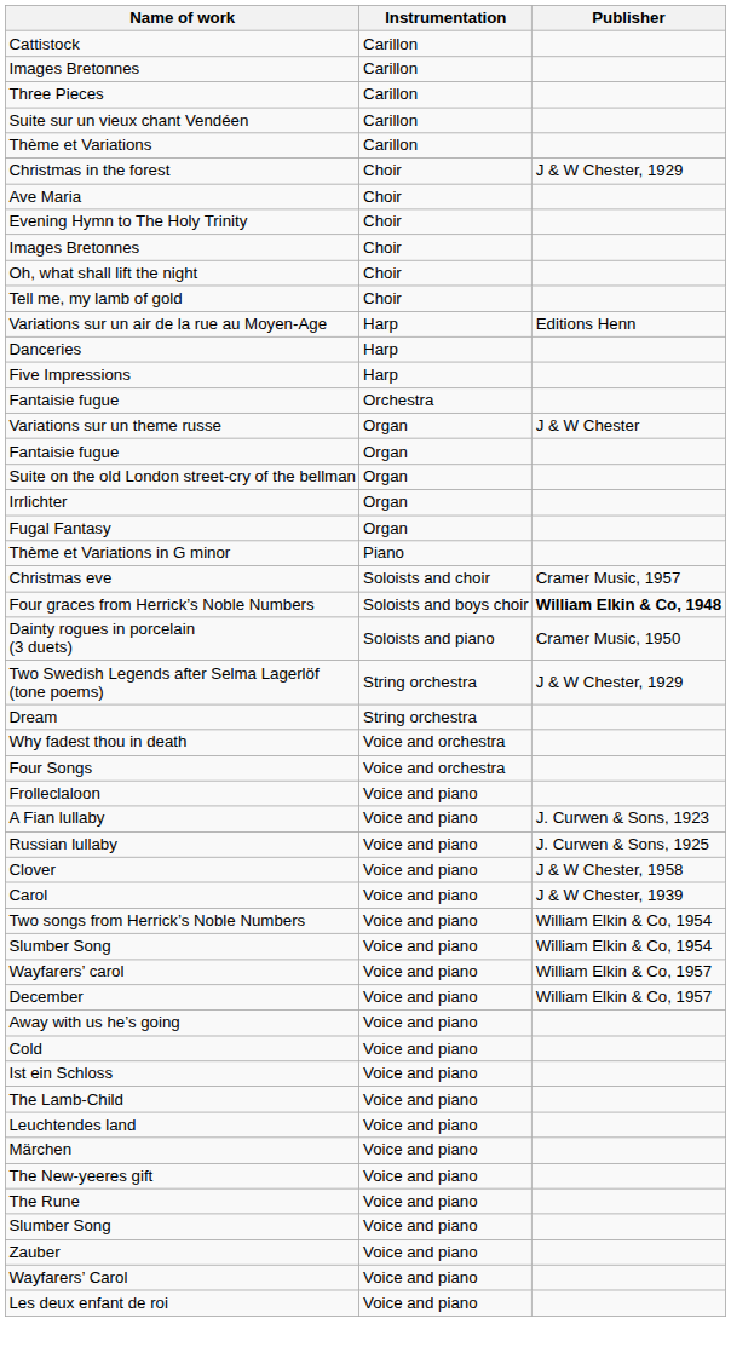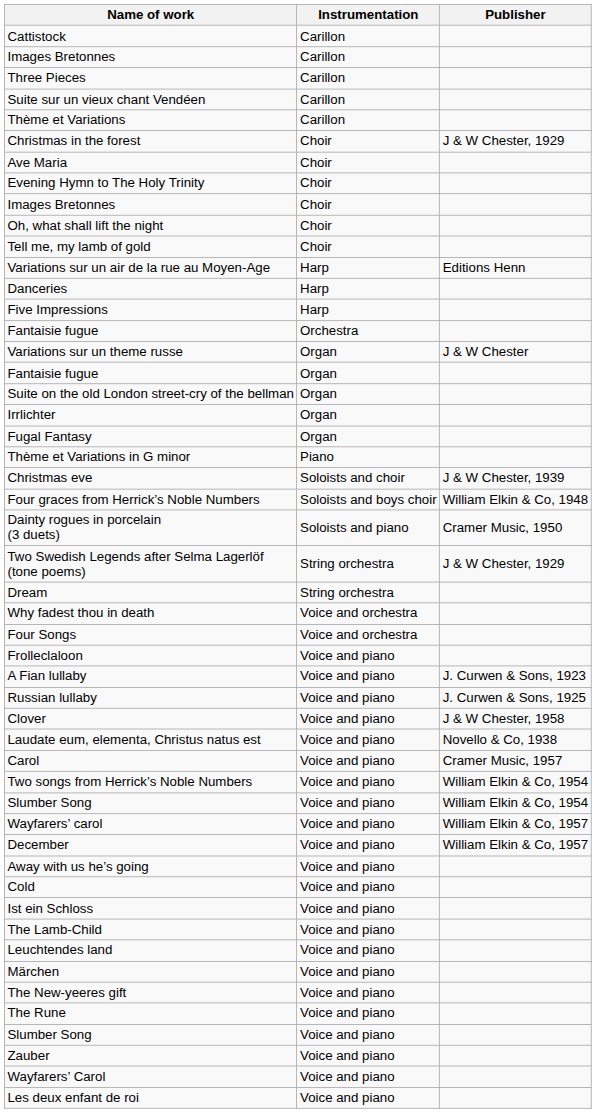Christmas eve | Publisher: Cramer Music, 1957 -> J & W Chester, 1939
Four graces from Herrick’s Noble Numbers | Publisher: bold -> normal
+ row: Laudate eum, elementa, Christus natus est | Voice and piano | Novello & Co, 1938
Carol | Publisher: J & W Chester, 1939 -> Cramer Music, 1957
